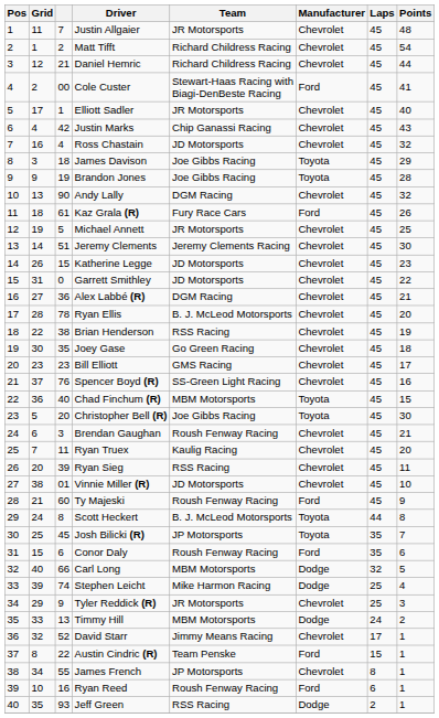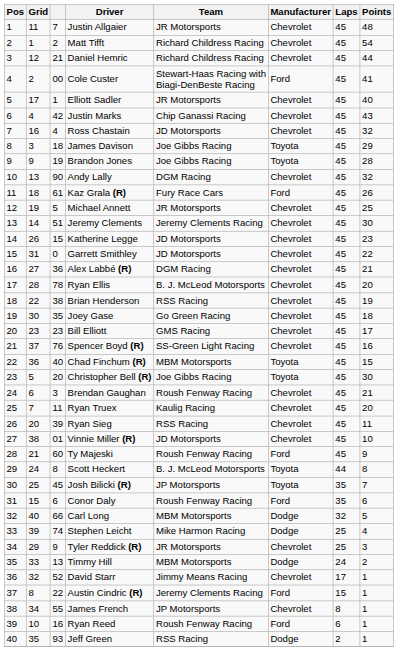Austin Cindric (R) | Team: Team Penske -> Jeremy Clements Racing
